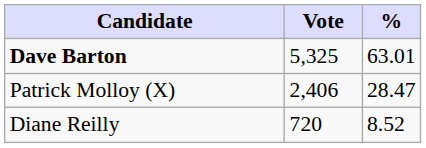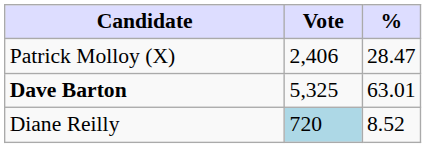rows swapped: Dave Barton <-> Patrick Molloy (X)
Diane Reilly | Vote: no background -> lightblue background
